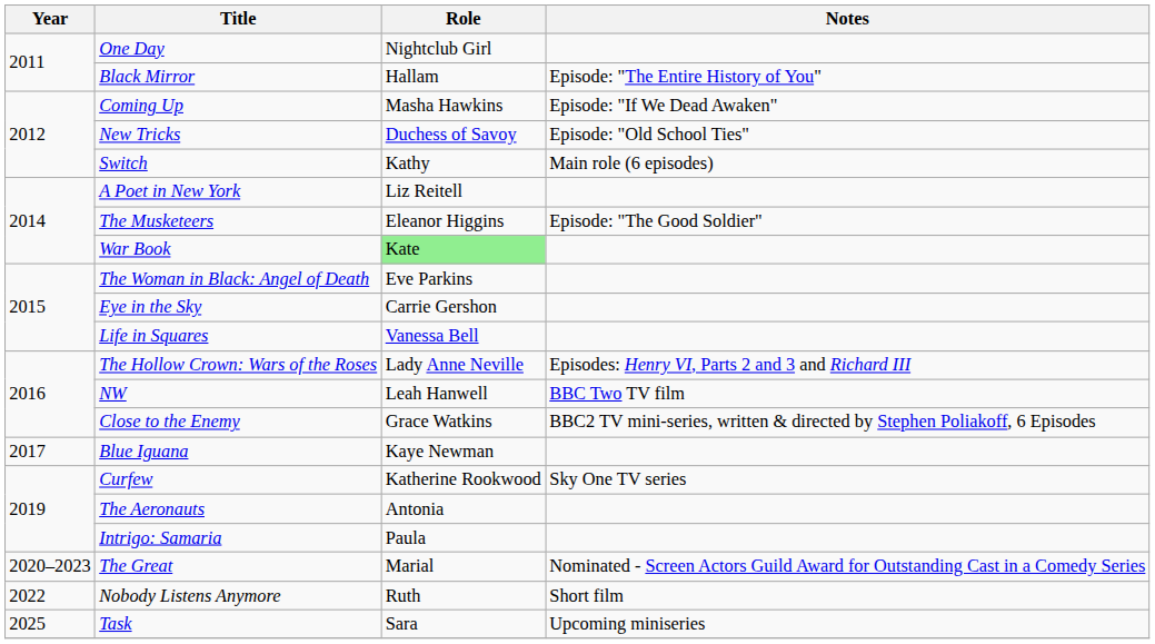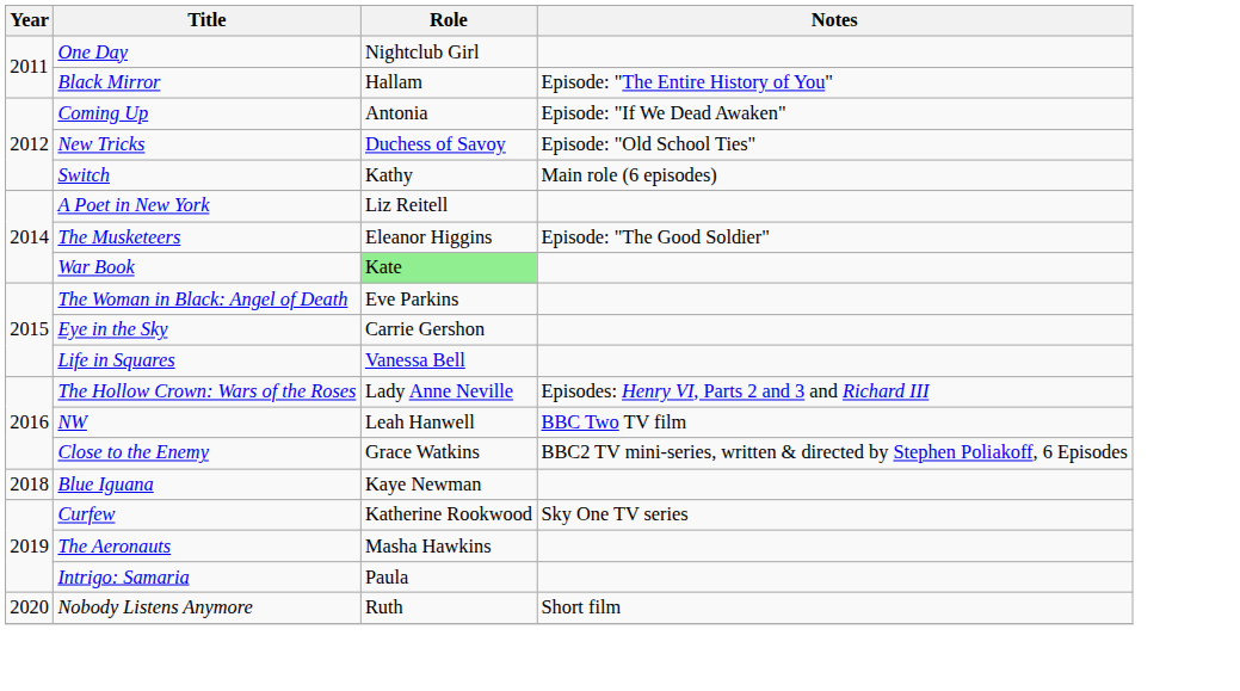Coming Up | Role: Masha Hawkins -> Antonia
Blue Iguana | Year: 2017 -> 2018
The Aeronauts | Role: Antonia -> Masha Hawkins
- row: 2020–2023 | The Great | Marial | Nominated - Screen Actors Guild Award for Outstanding Cast in a Comedy Series
Nobody Listens Anymore | Year: 2022 -> 2020
- row: 2025 | Task | Sara | Upcoming miniseries
